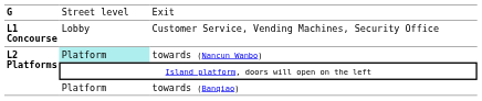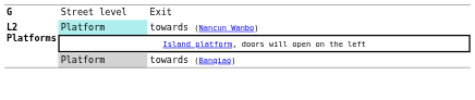- row: L1 Concourse | Lobby | Customer Service, Vending Machines, Security Office
towards (Banqiao) | column 2: no background -> lightgrey background
